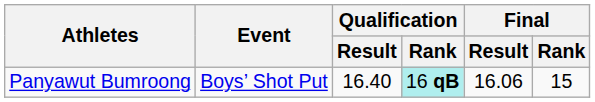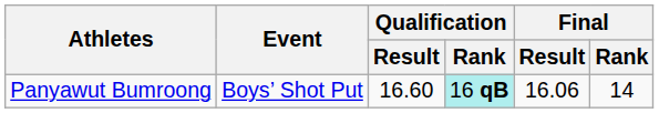Panyawut Bumroong | Qualification / Result: 16.40 -> 16.60
Panyawut Bumroong | Final / Rank: 15 -> 14
